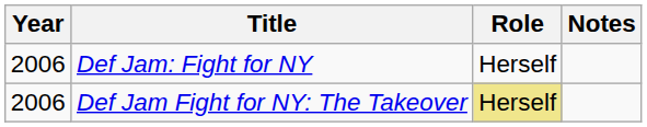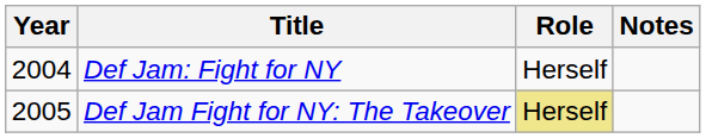Def Jam: Fight for NY | Year: 2006 -> 2004
Def Jam Fight for NY: The Takeover | Year: 2006 -> 2005
